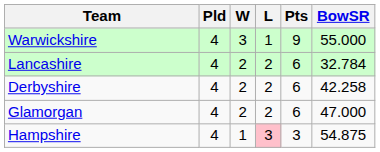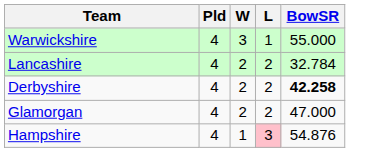- column: Pts | 9 | 6 | 6 | 6 | 3
Derbyshire | BowSR: normal -> bold
Hampshire | BowSR: 54.875 -> 54.876
